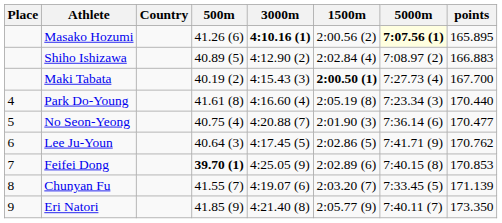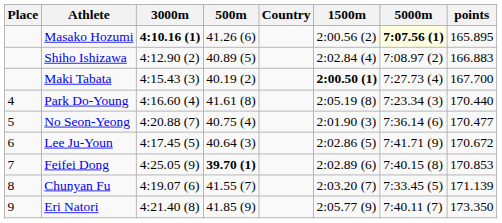columns swapped: Country <-> 3000m
Lee Ju-Youn | points: 170.762 -> 170.672
